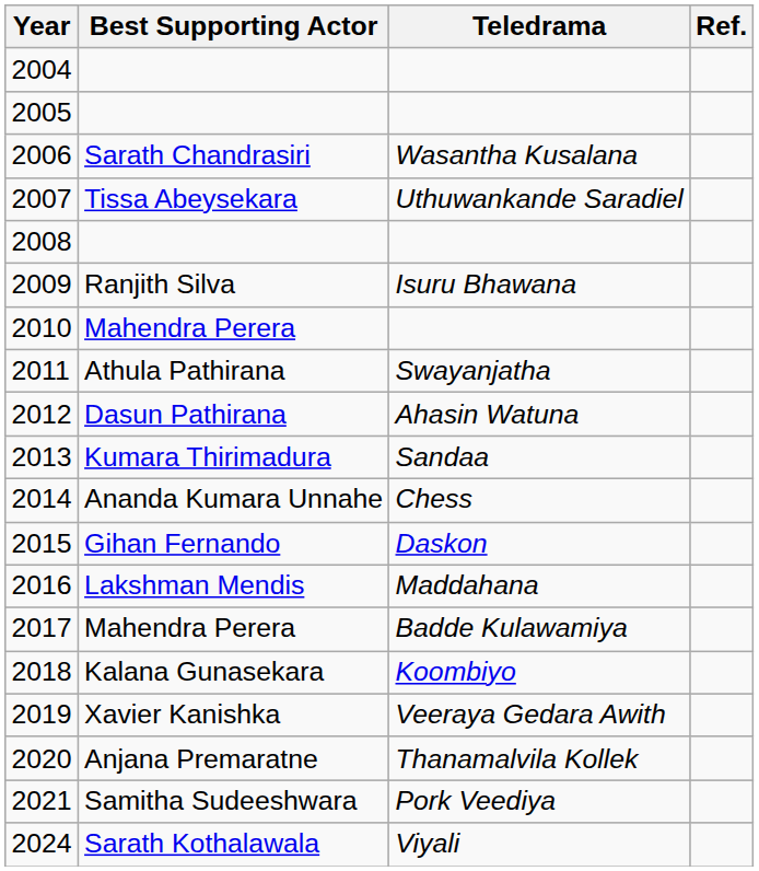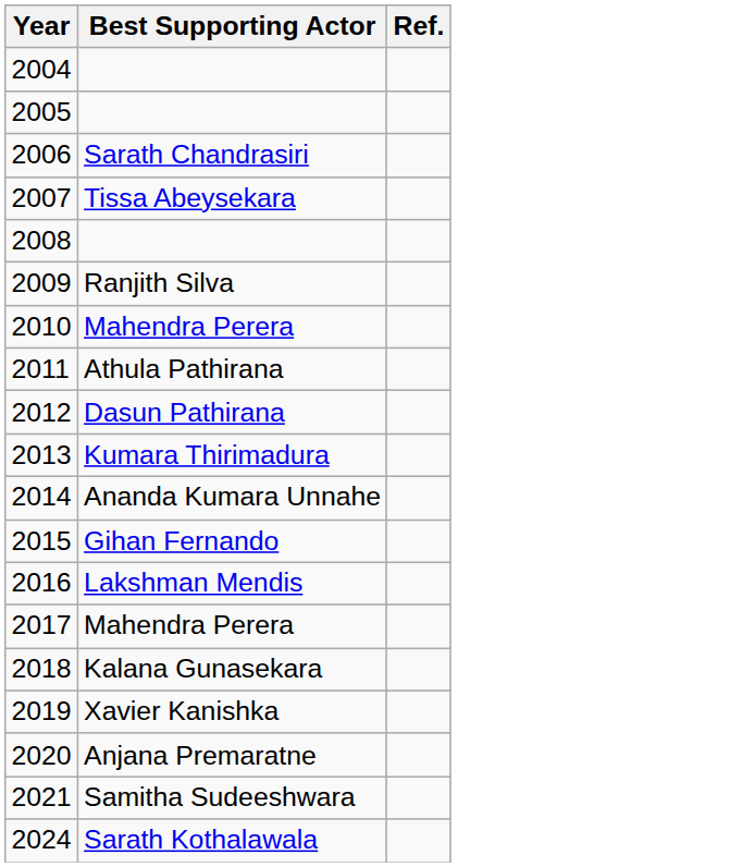- column: Teledrama | Wasantha Kusalana | Uthuwankande Saradiel | Isuru Bhawana | Swayanjatha | Ahasin Watuna | Sandaa | Chess | Daskon | Maddahana | Badde Kulawamiya | Koombiyo | Veeraya Gedara Awith | Thanamalvila Kollek | Pork Veediya | Viyali
